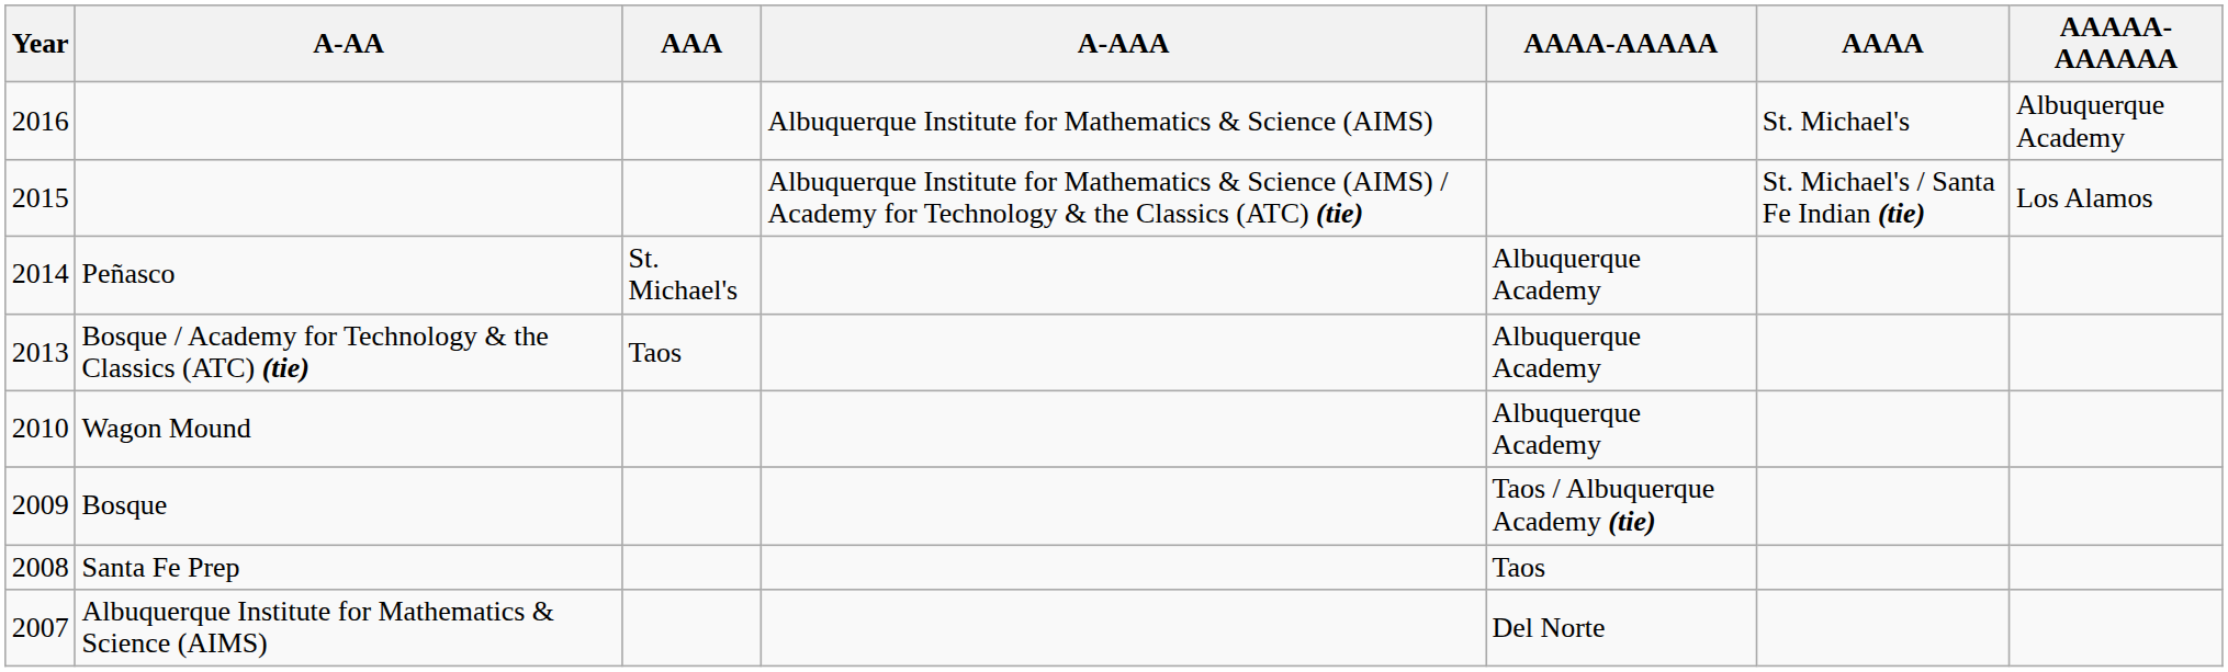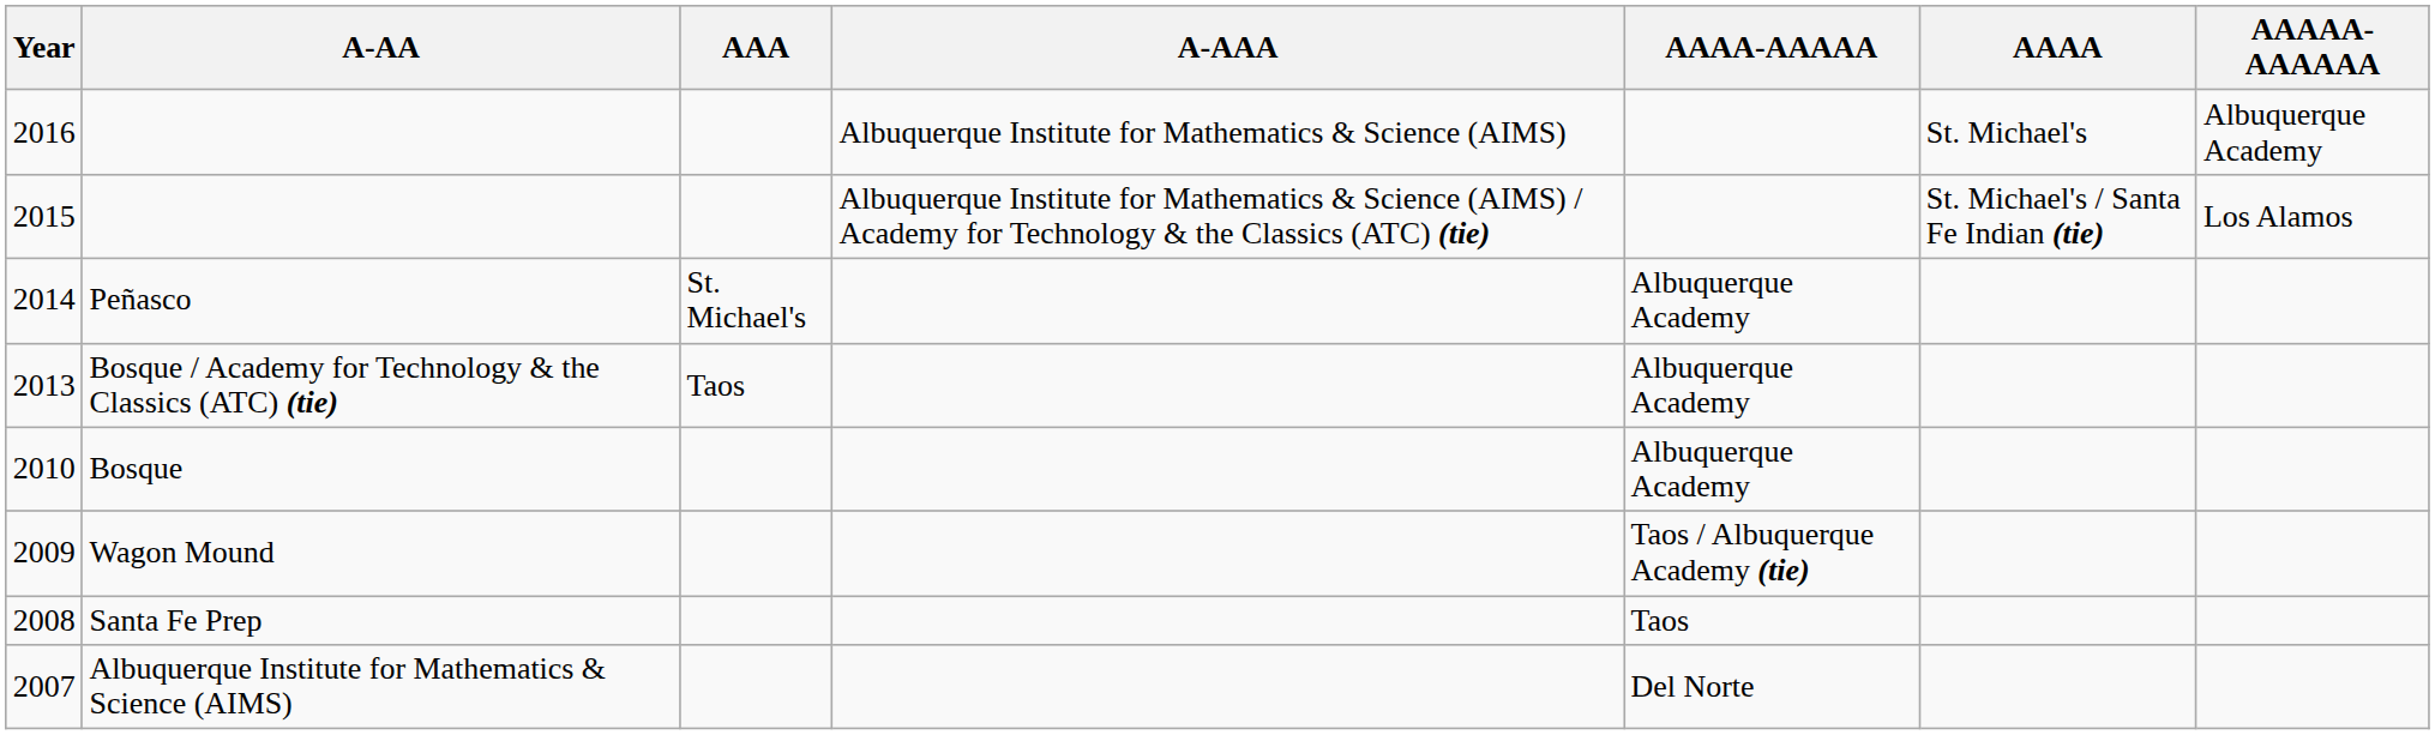2010 | A-AA: Wagon Mound -> Bosque
2009 | A-AA: Bosque -> Wagon Mound
